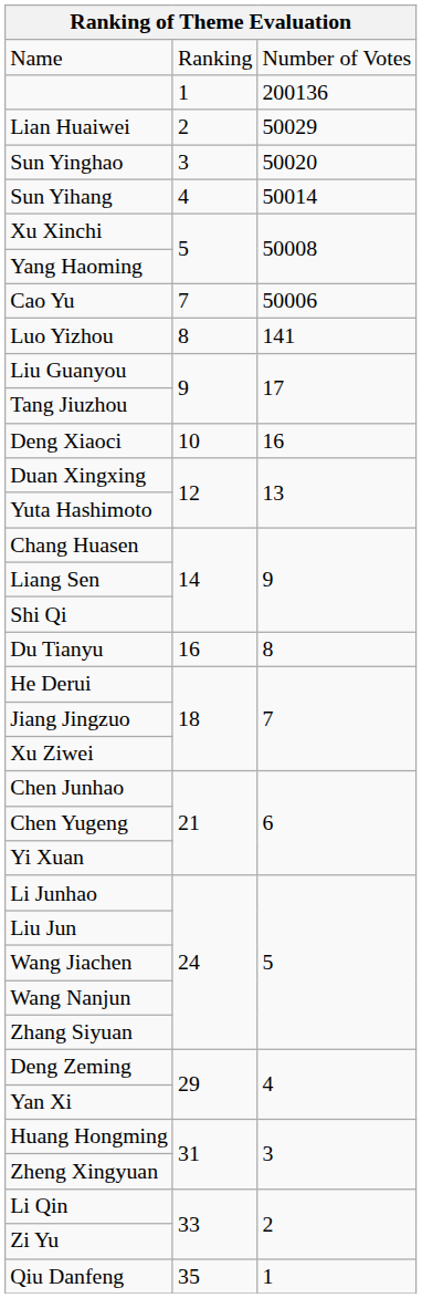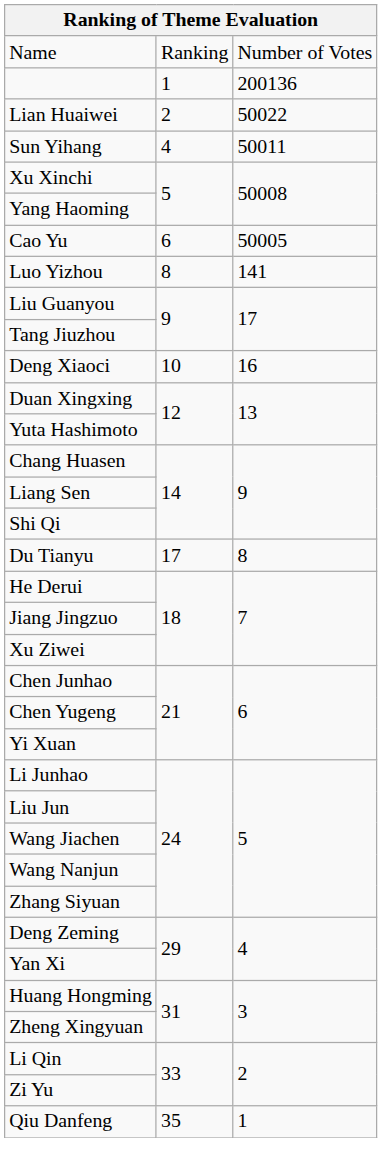Lian Huaiwei | column 3: 50029 -> 50022
- row: Sun Yinghao | 3 | 50020
Sun Yihang | column 3: 50014 -> 50011
Cao Yu | column 2: 7 -> 6
Cao Yu | column 3: 50006 -> 50005
Du Tianyu | column 2: 16 -> 17
